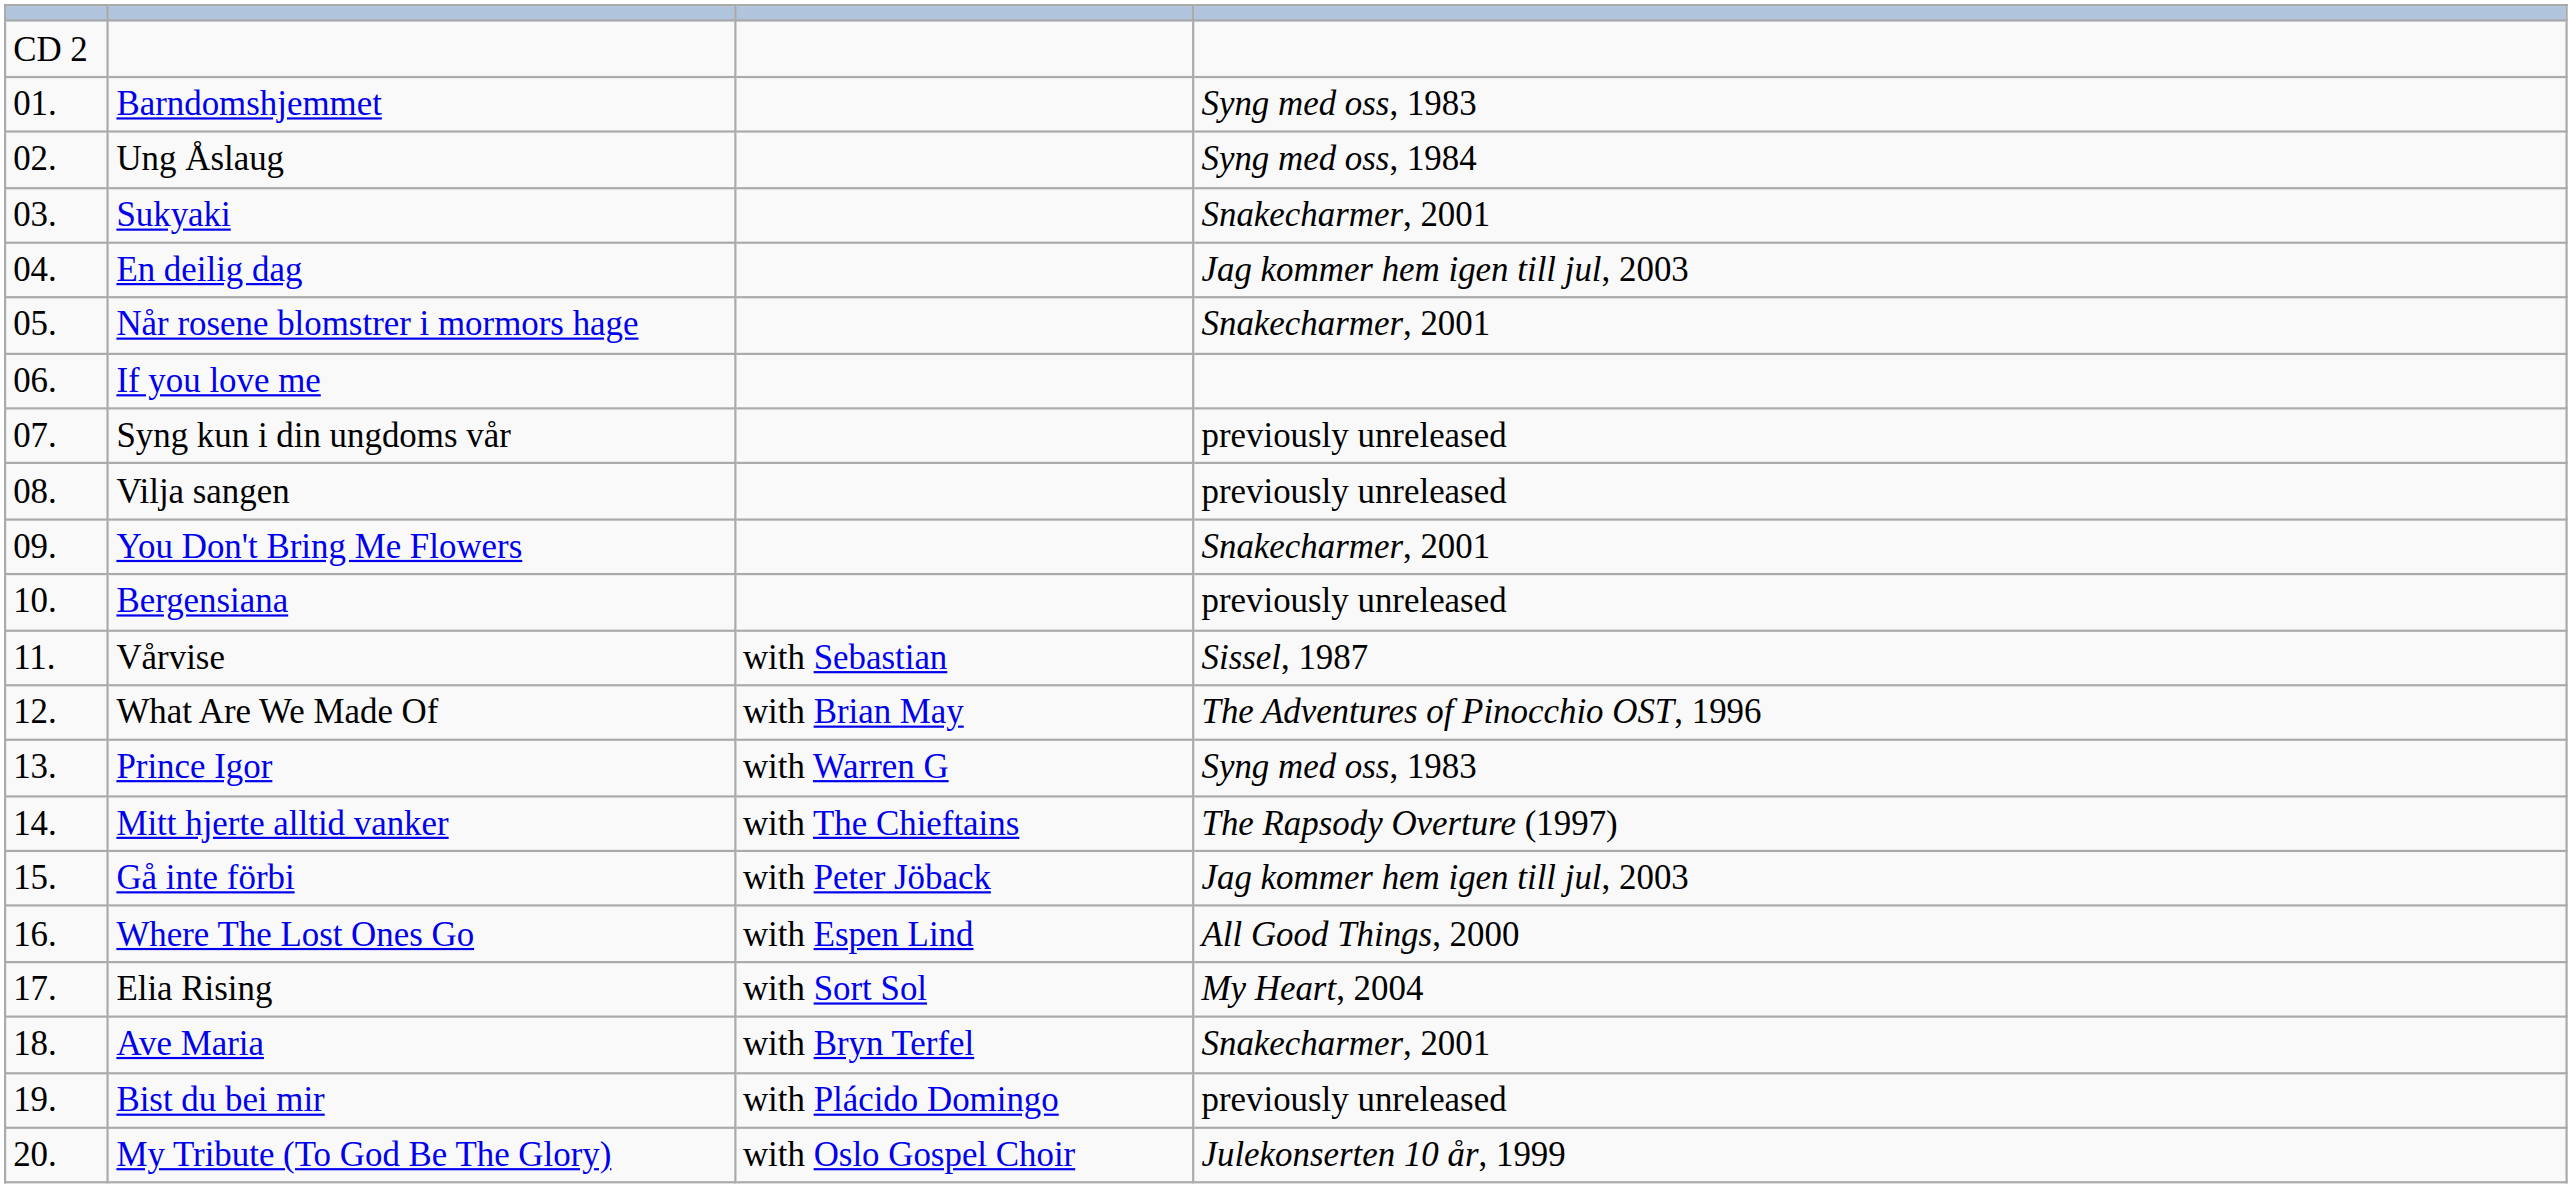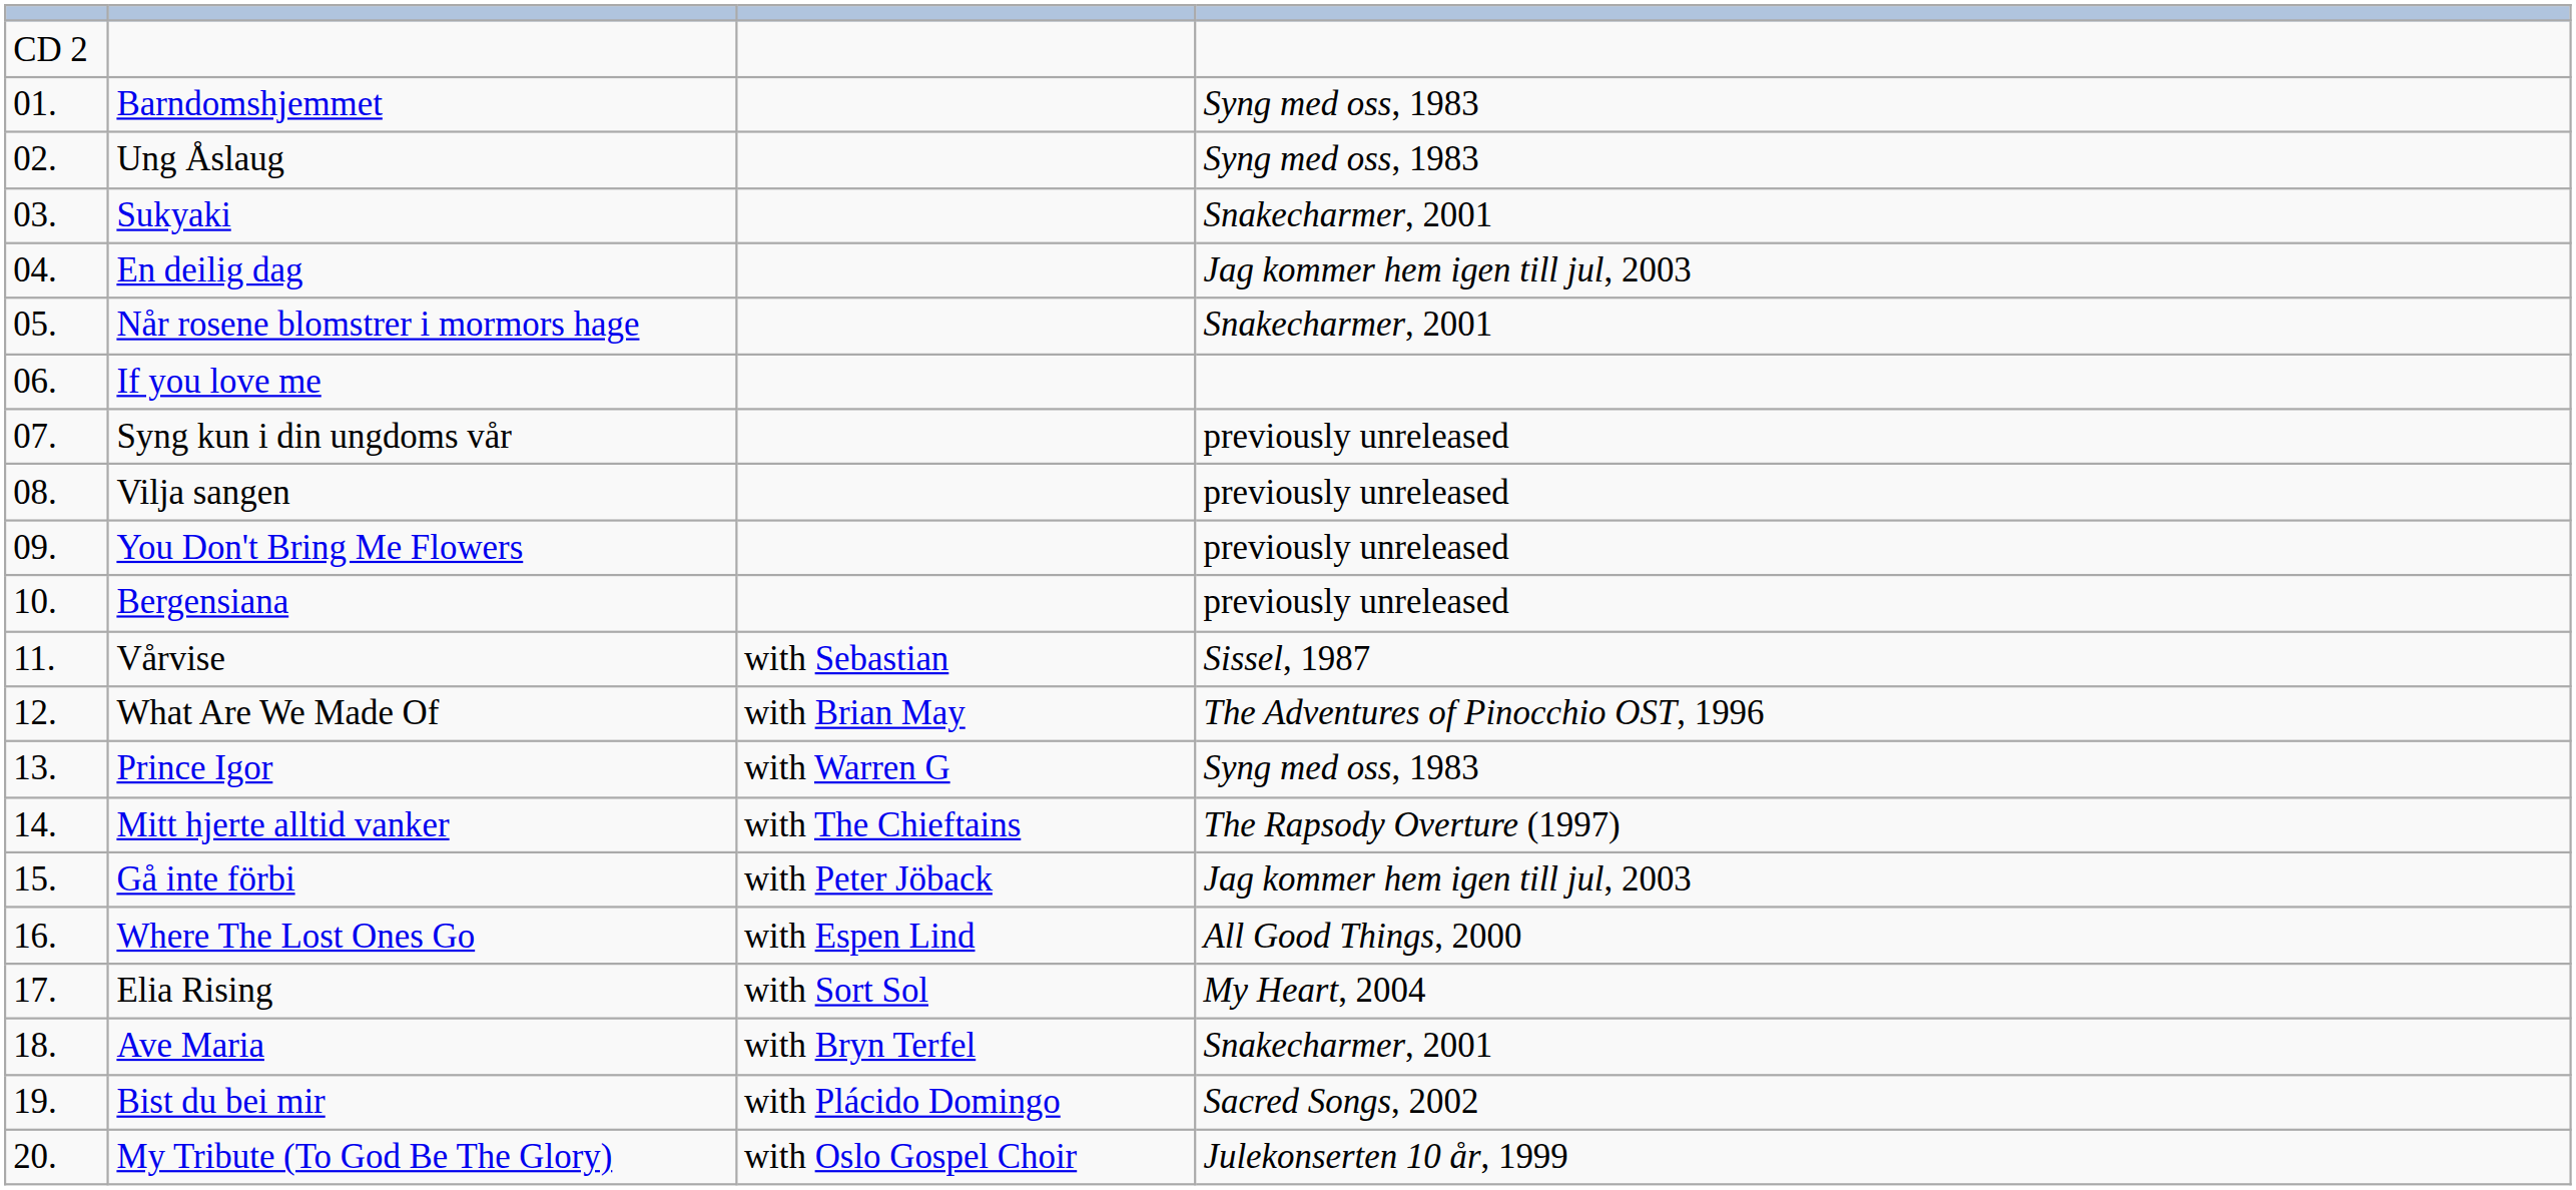Ung Åslaug | column 4: Syng med oss, 1984 -> Syng med oss, 1983
You Don't Bring Me Flowers | column 4: Snakecharmer, 2001 -> previously unreleased
Bist du bei mir | column 4: previously unreleased -> Sacred Songs, 2002
